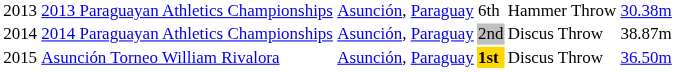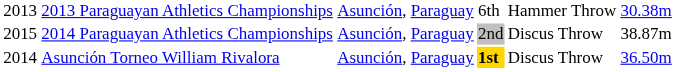2014 Paraguayan Athletics Championships | column 1: 2014 -> 2015
Asunción Torneo William Rivalora | column 1: 2015 -> 2014
